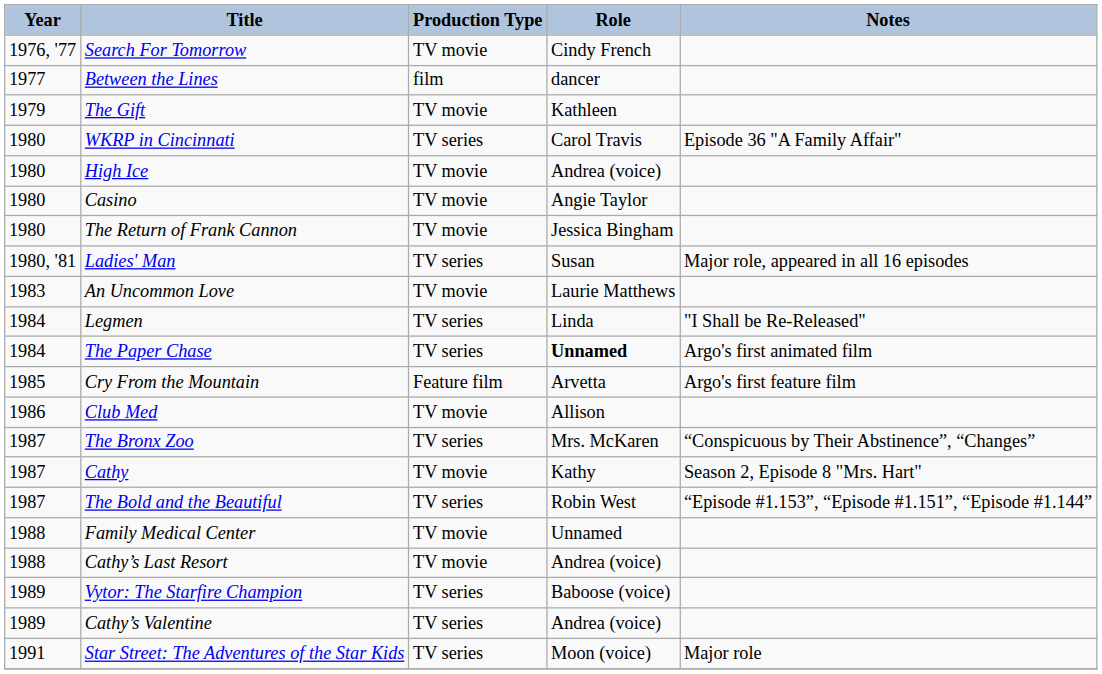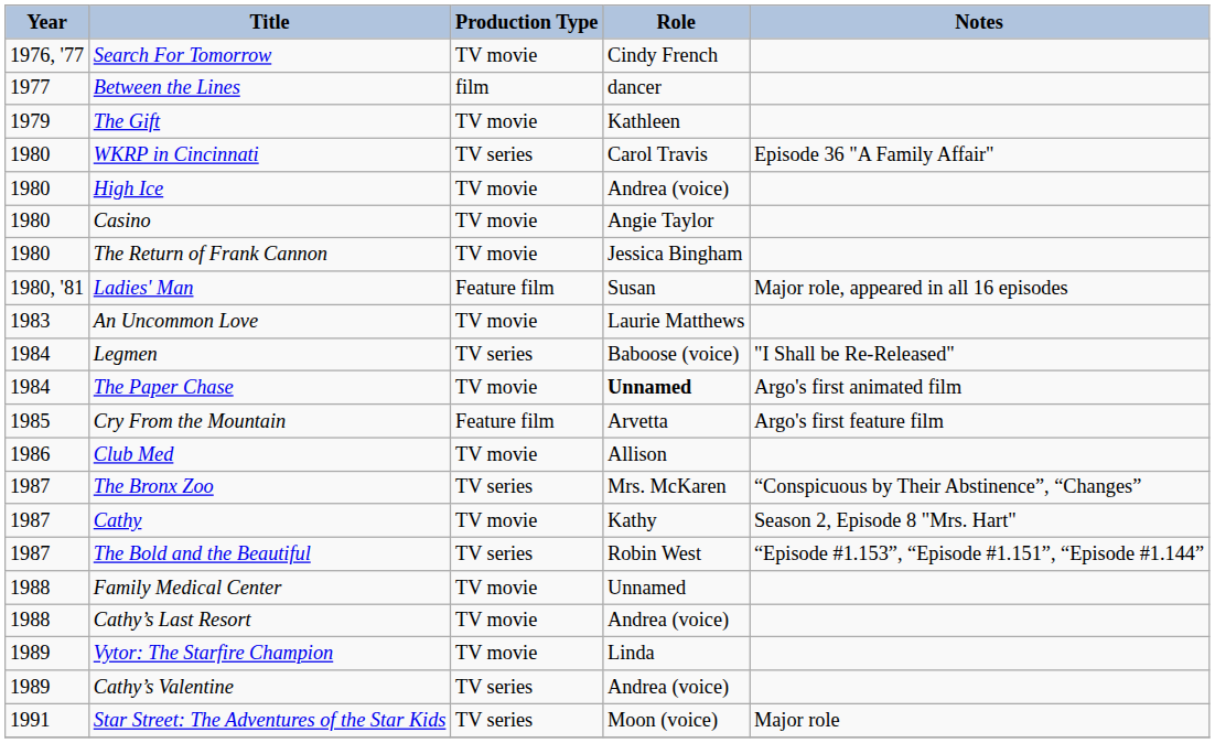Ladies' Man | Production Type: TV series -> Feature film
Legmen | Role: Linda -> Baboose (voice)
The Paper Chase | Production Type: TV series -> TV movie
Vytor: The Starfire Champion | Production Type: TV series -> TV movie
Vytor: The Starfire Champion | Role: Baboose (voice) -> Linda
